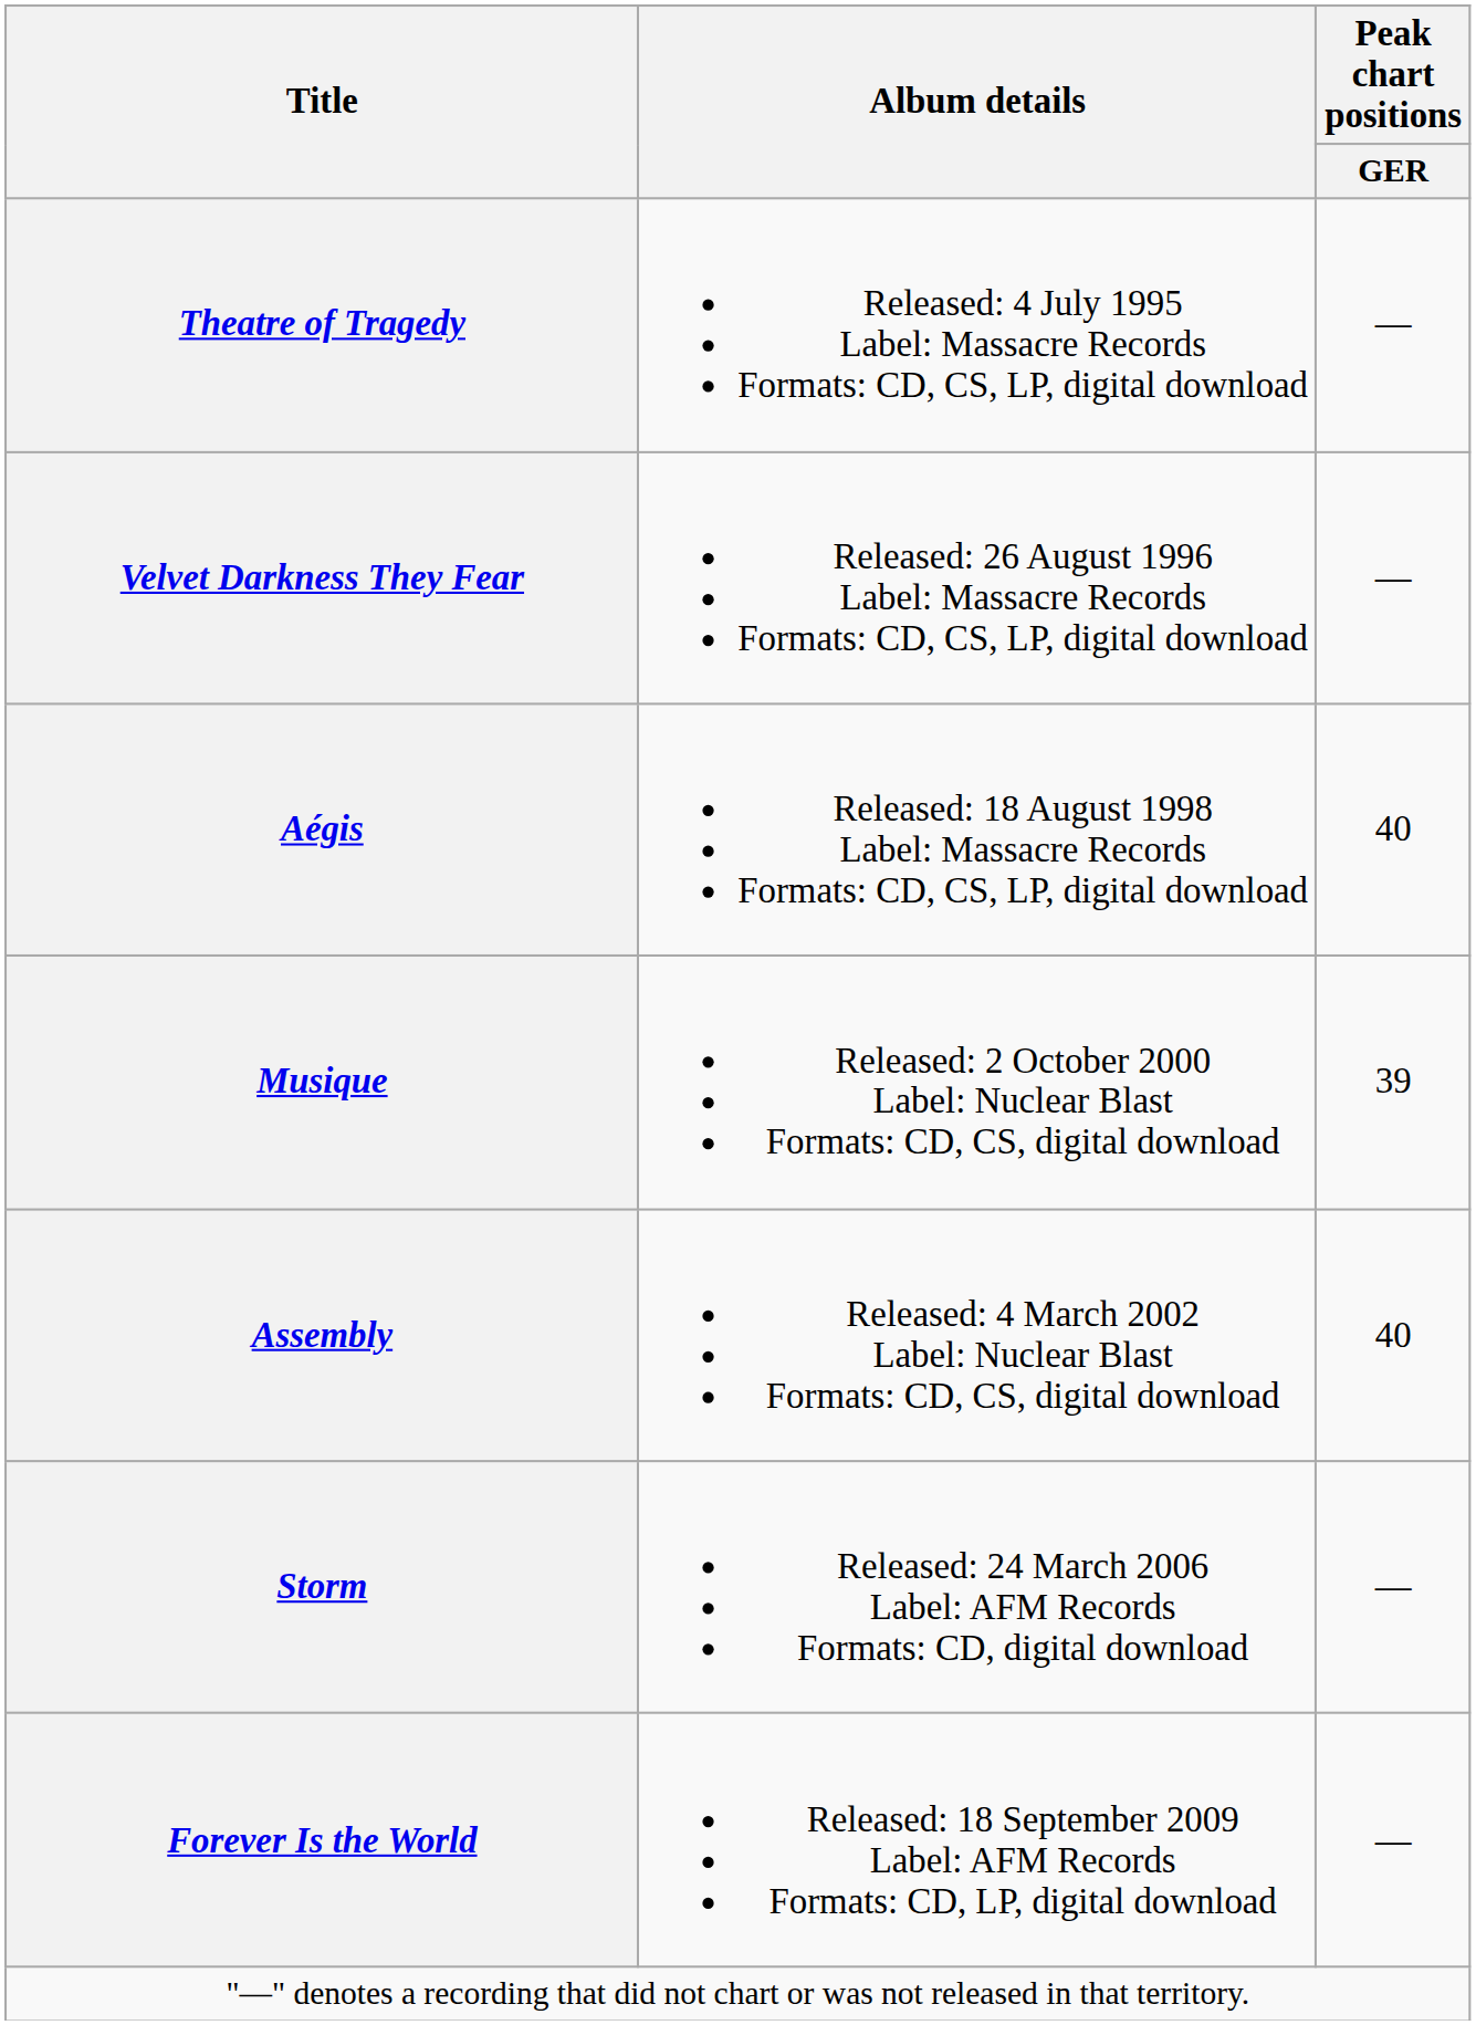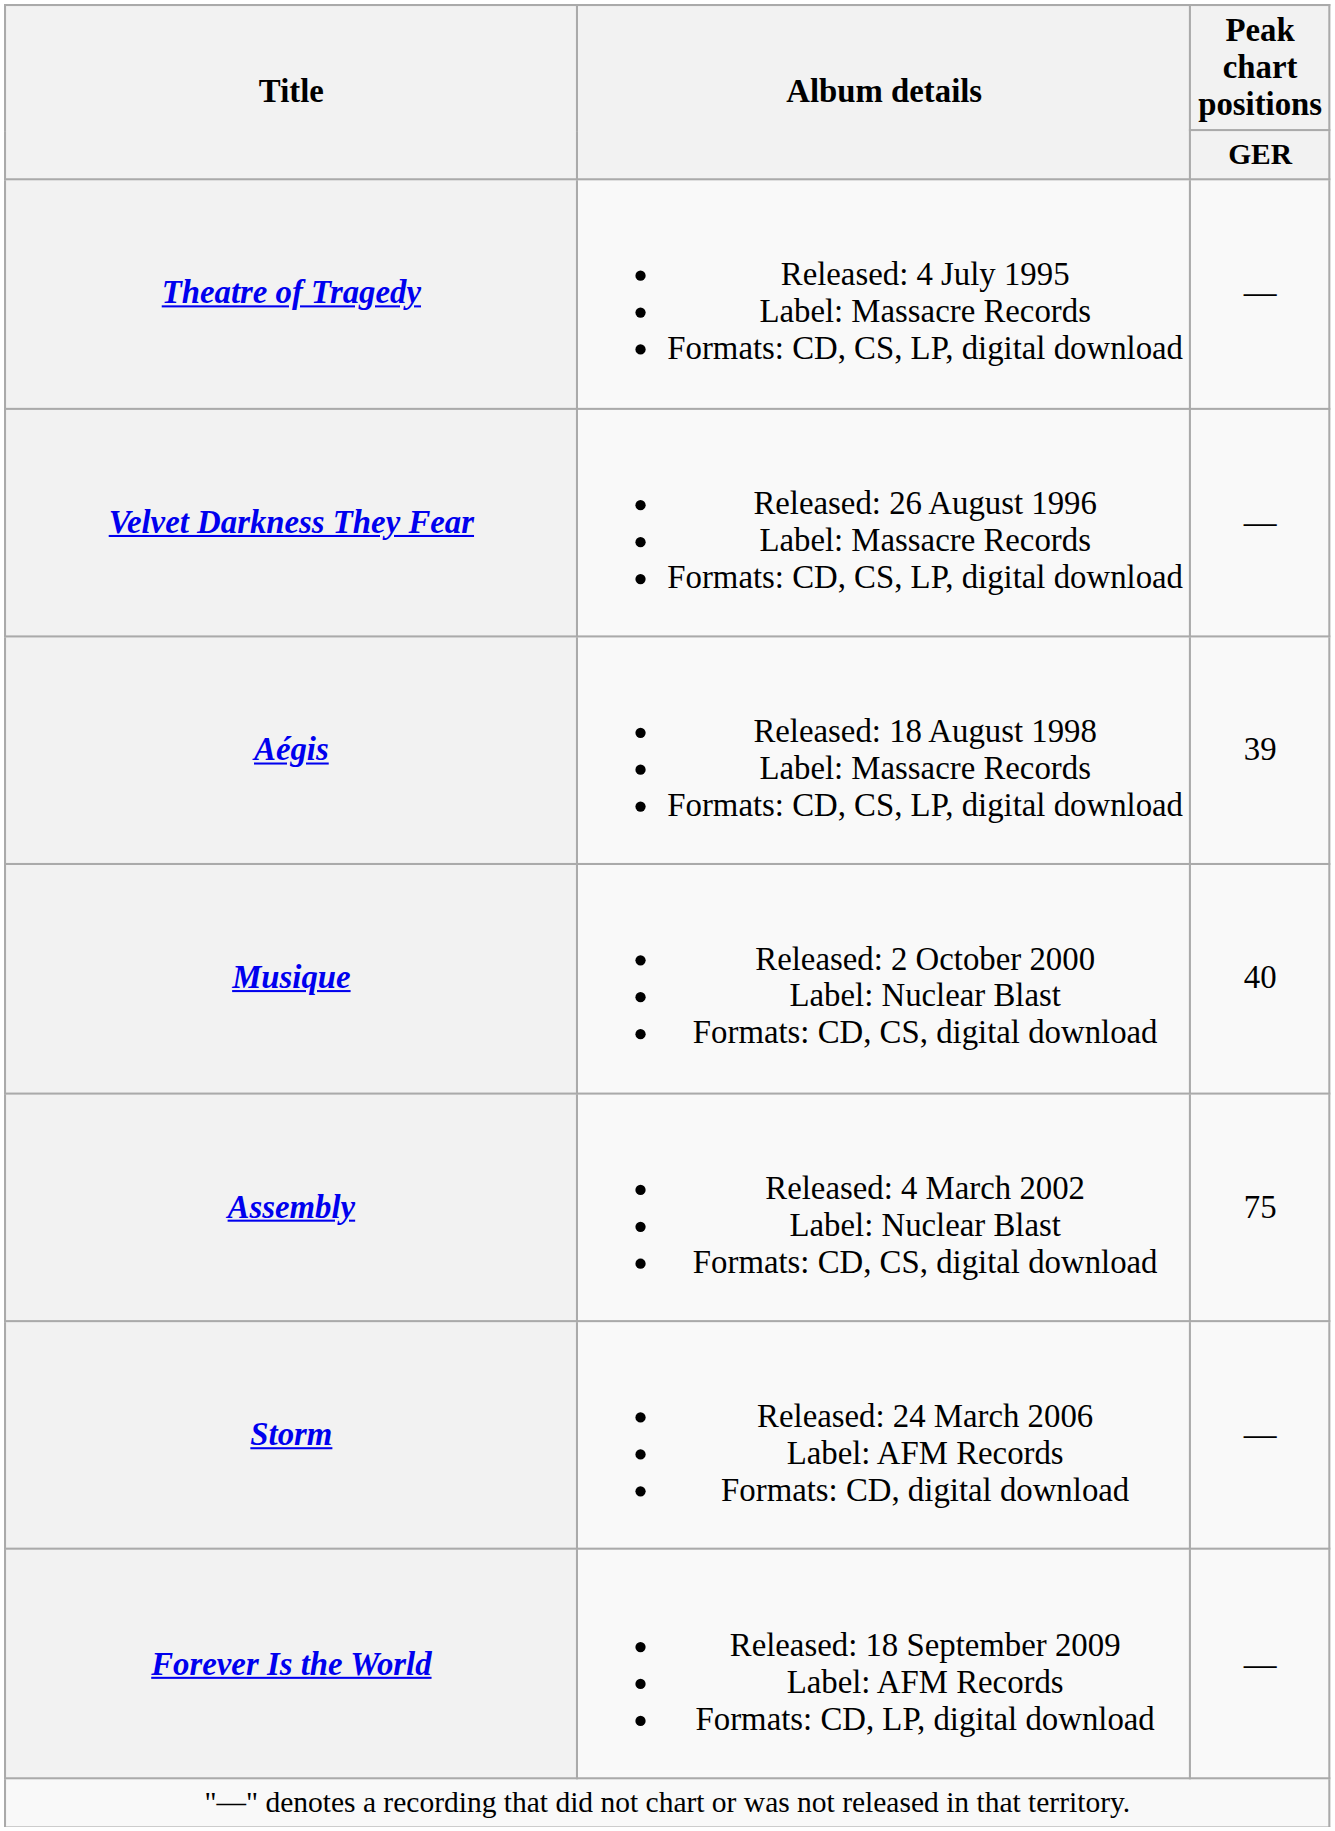Aégis | Peak chart positions / GER: 40 -> 39
Musique | Peak chart positions / GER: 39 -> 40
Assembly | Peak chart positions / GER: 40 -> 75
